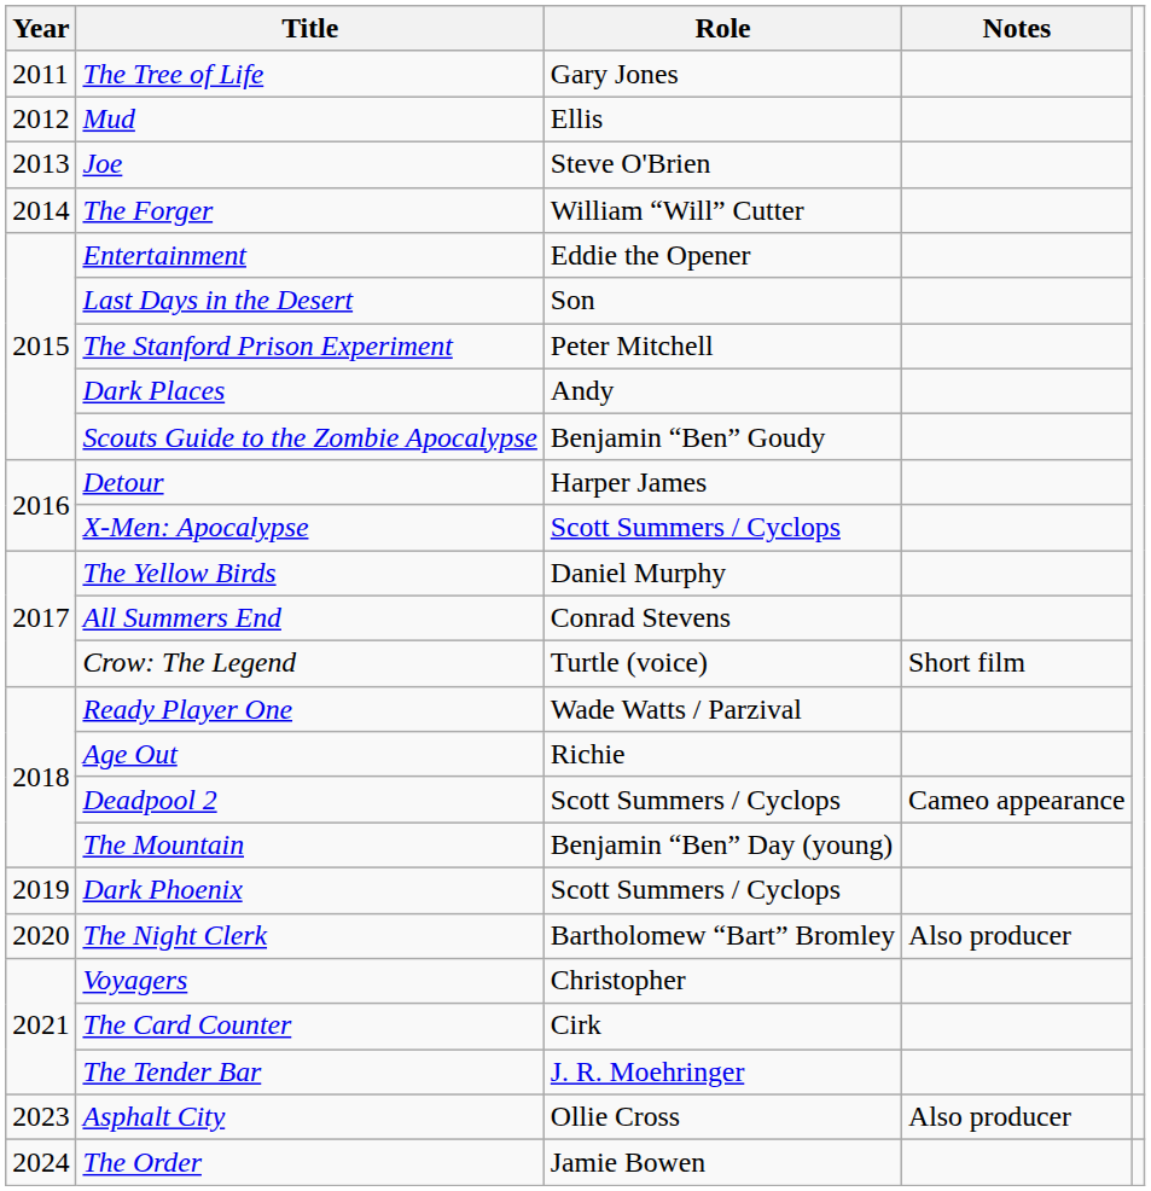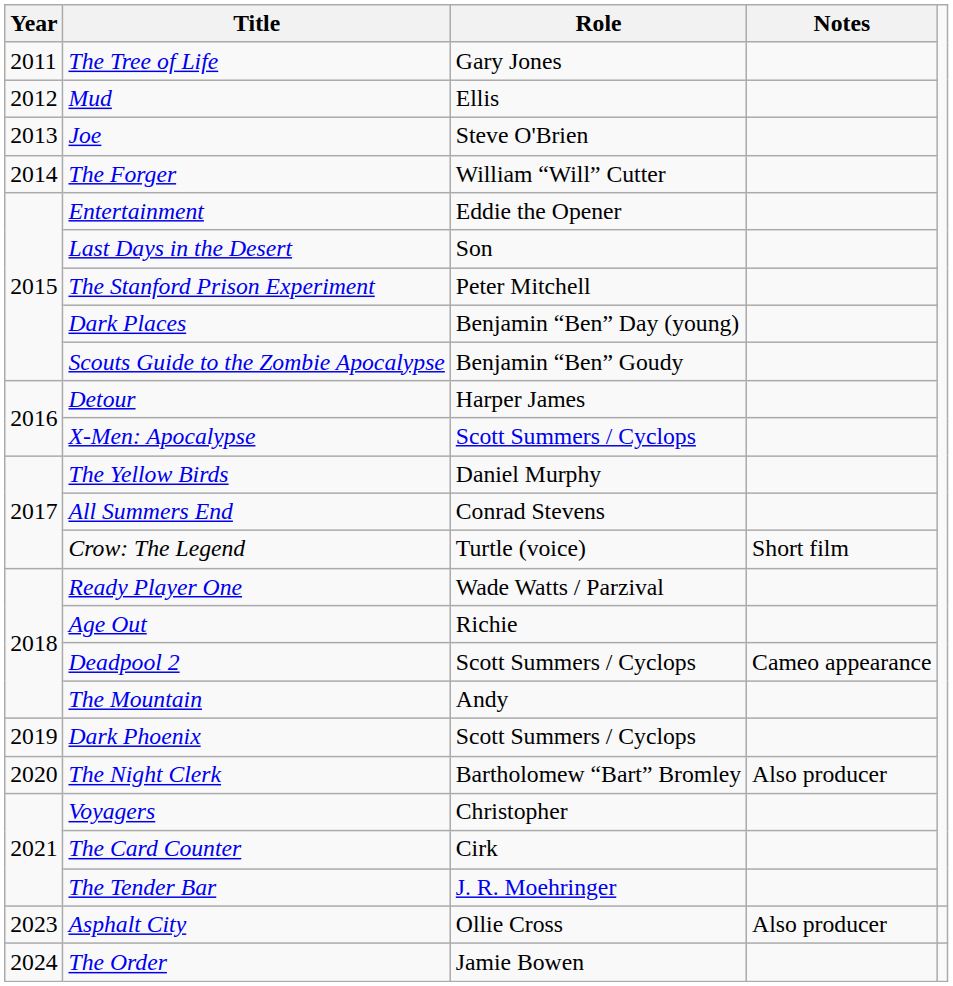Dark Places | Role: Andy -> Benjamin “Ben” Day (young)
The Mountain | Role: Benjamin “Ben” Day (young) -> Andy
